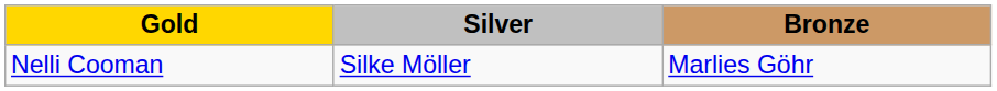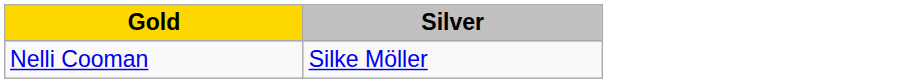- column: Bronze | Marlies Göhr
